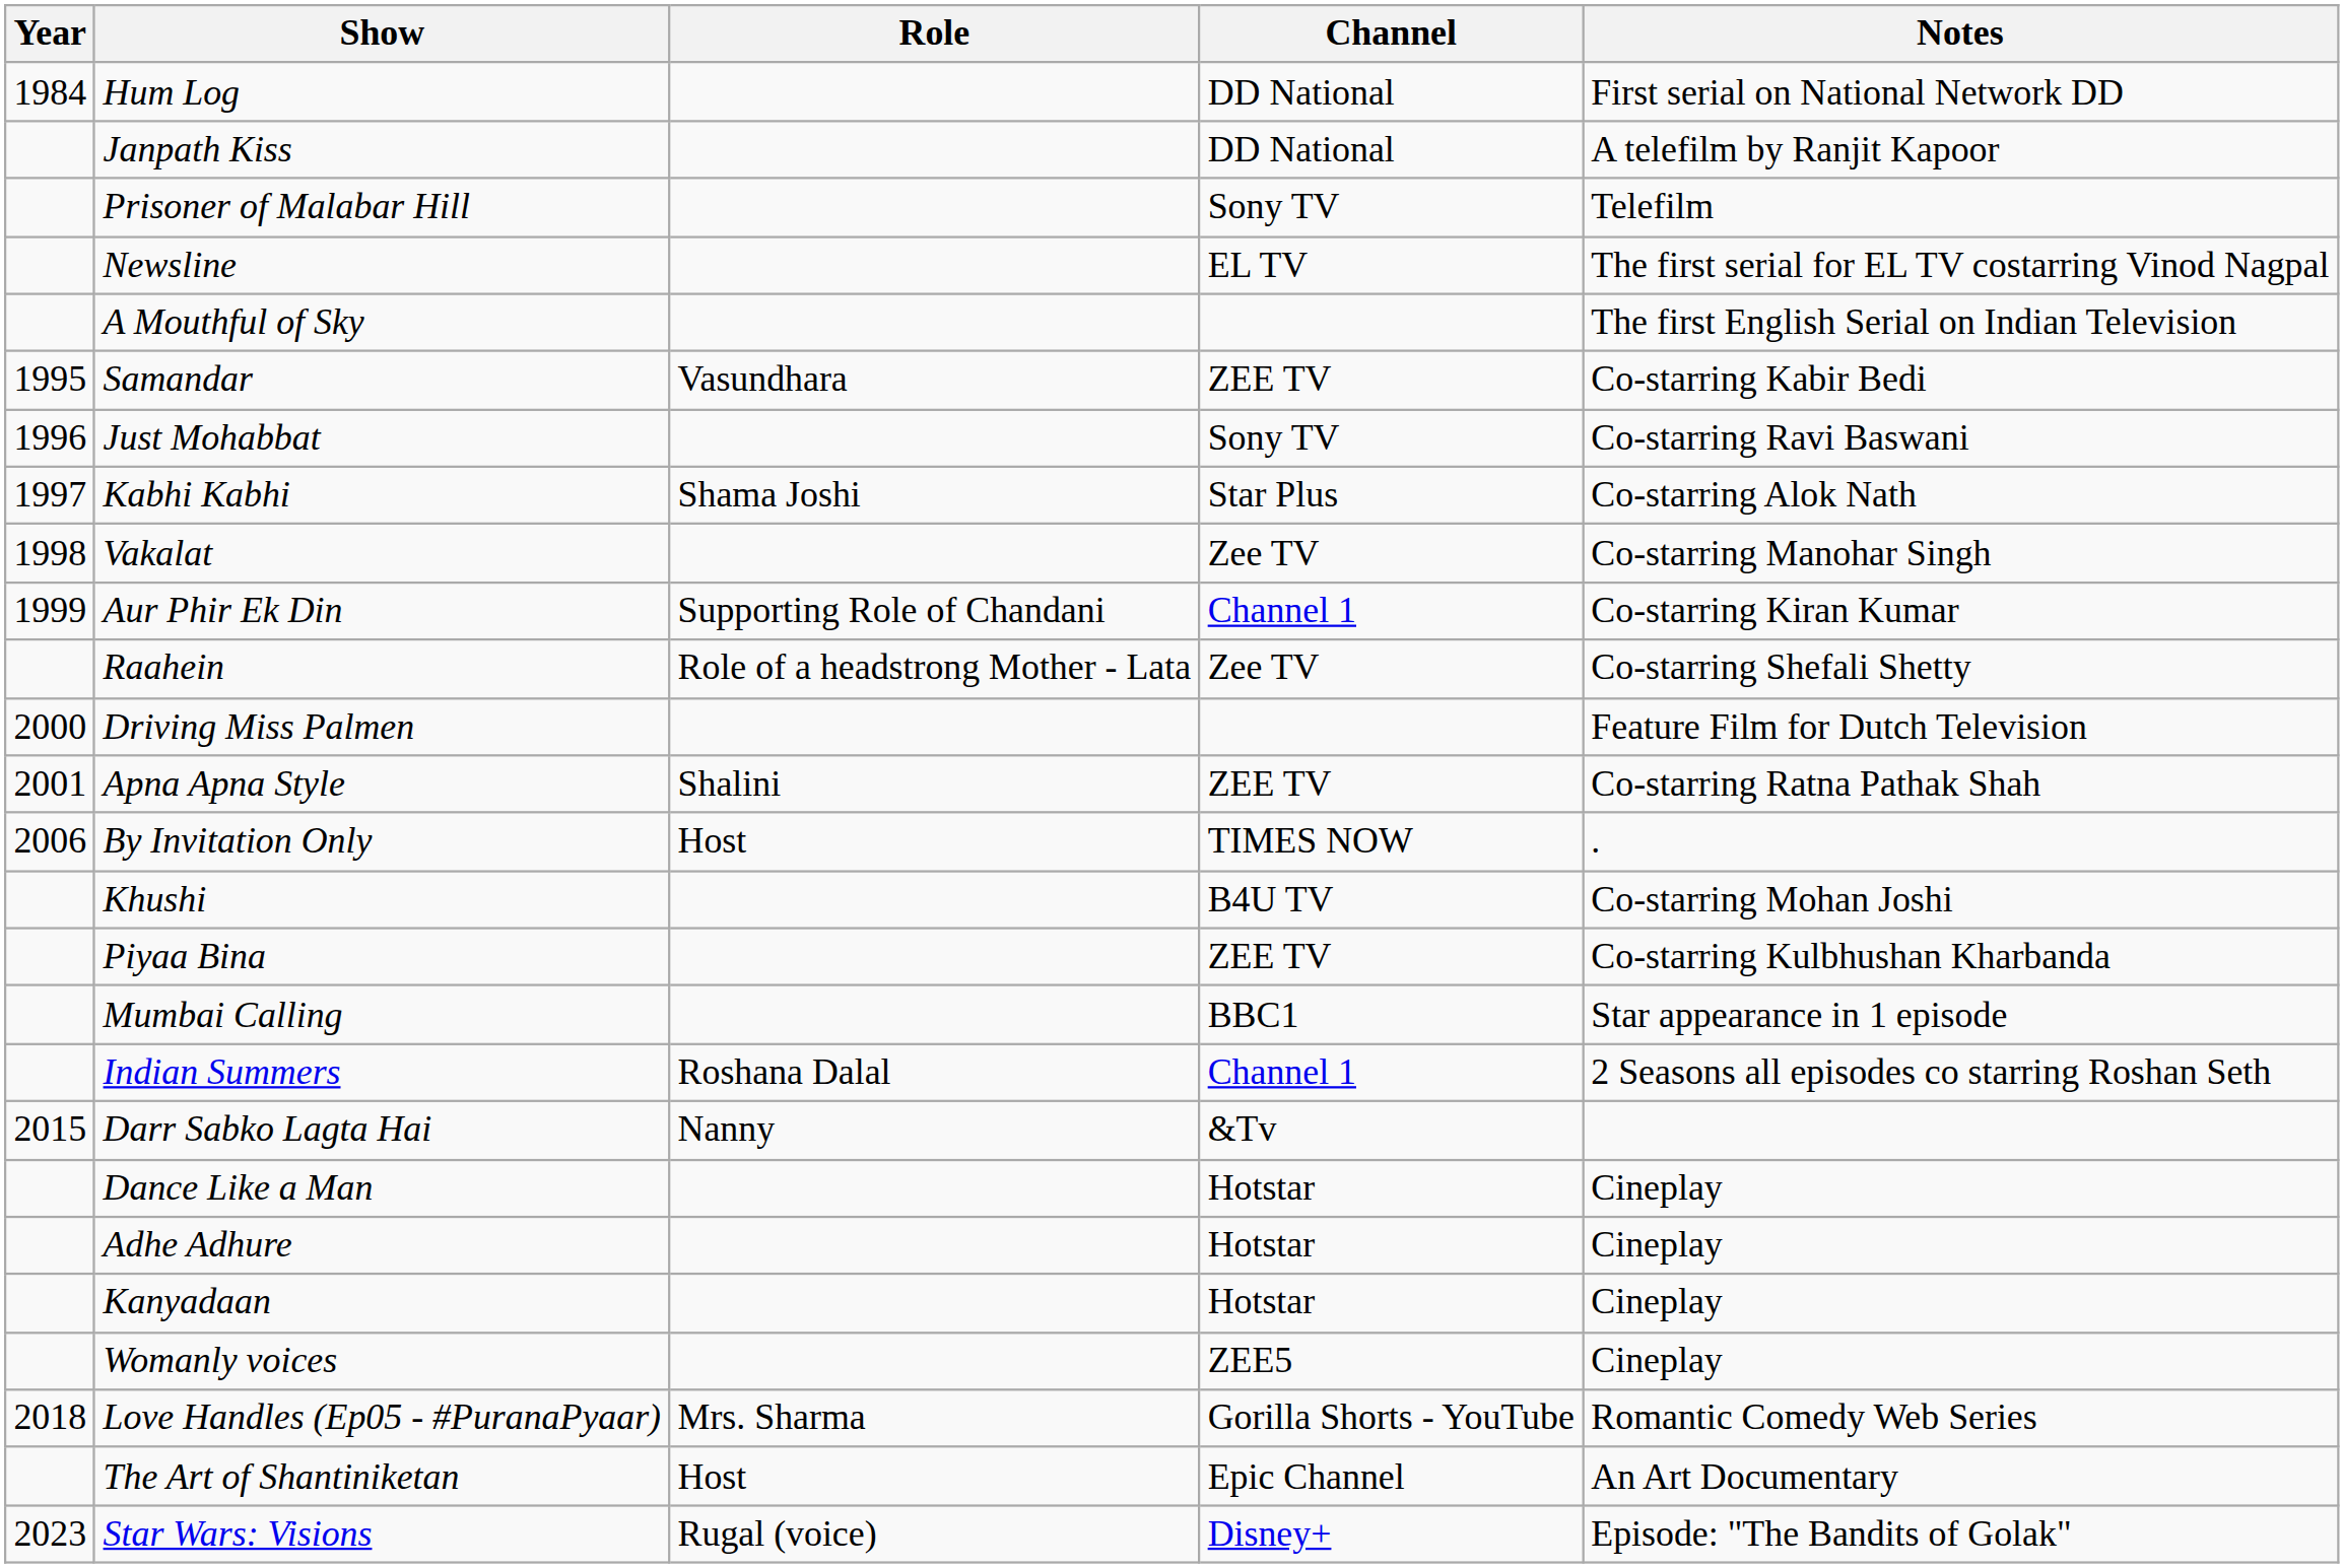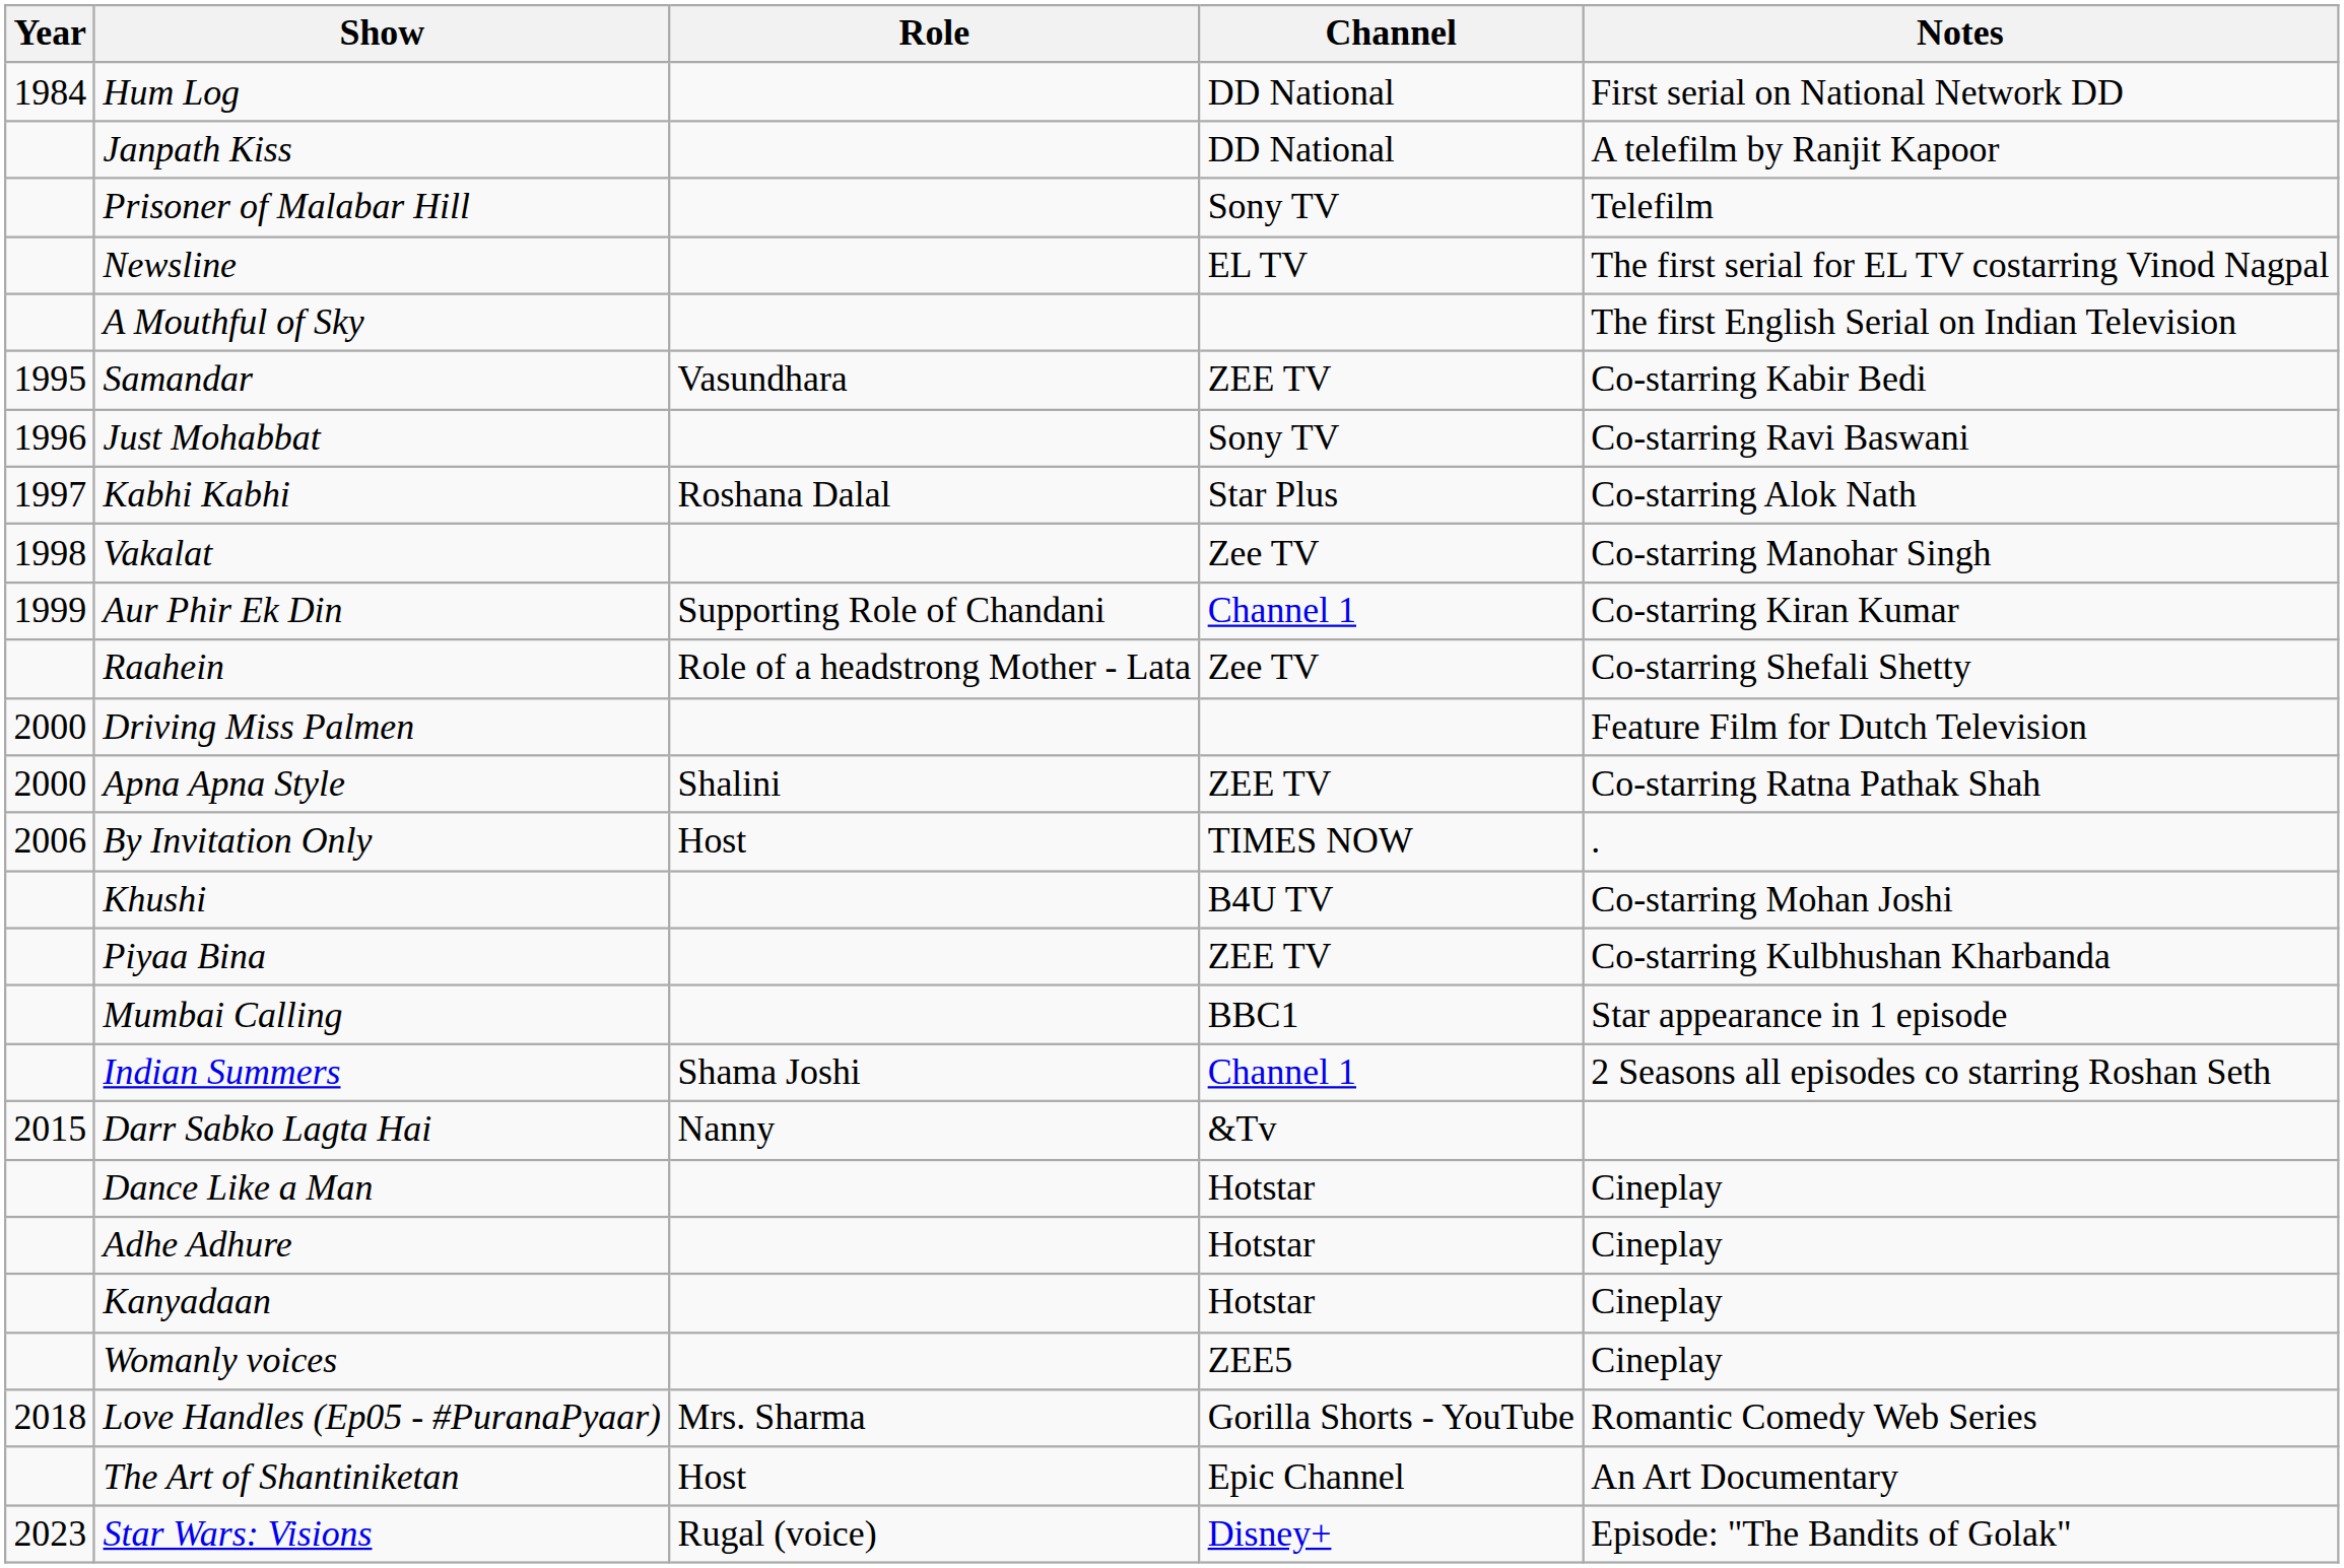Kabhi Kabhi | Role: Shama Joshi -> Roshana Dalal
Apna Apna Style | Year: 2001 -> 2000
Indian Summers | Role: Roshana Dalal -> Shama Joshi
